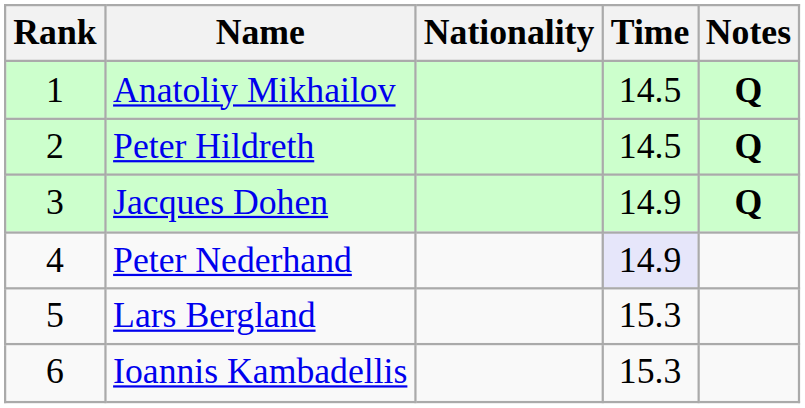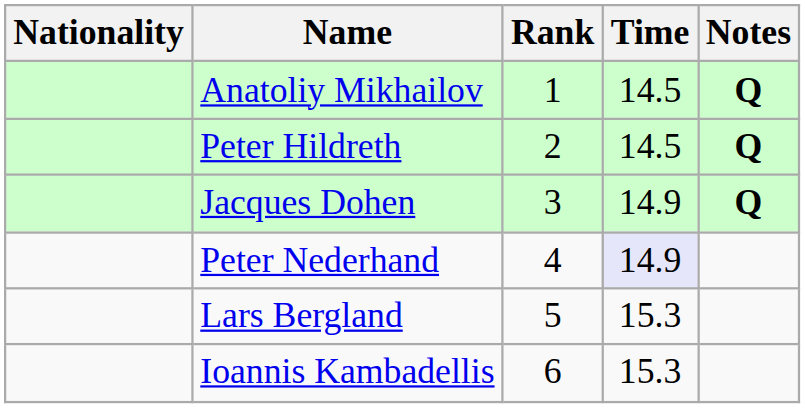columns swapped: Rank <-> Nationality
